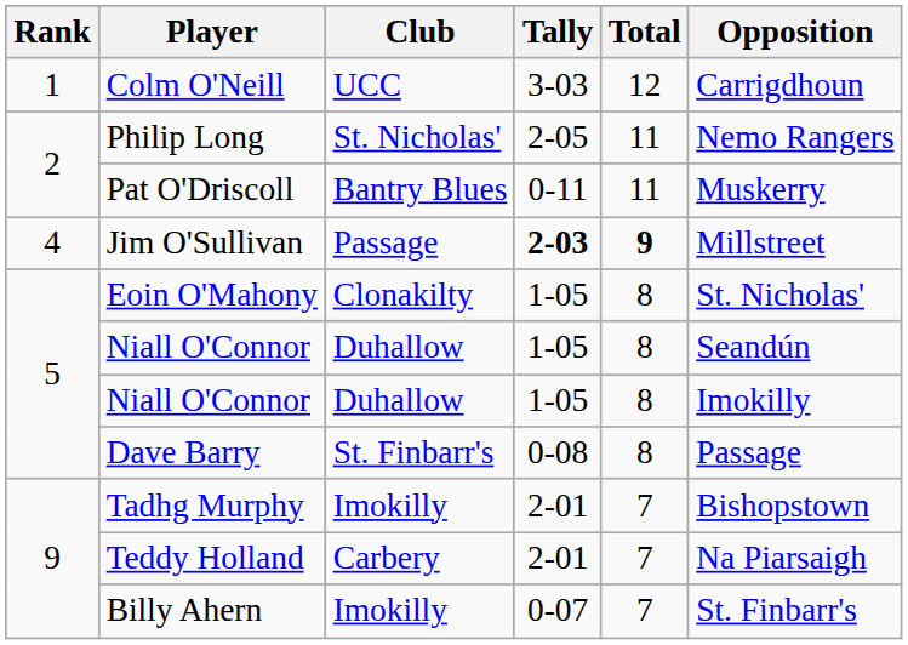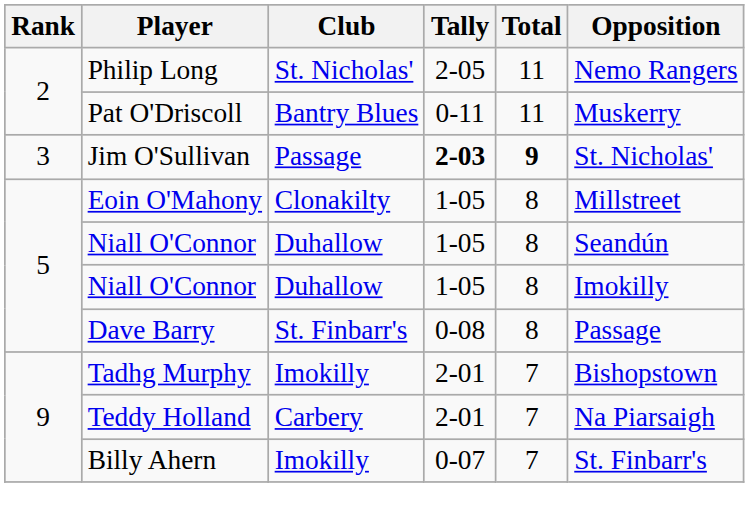- row: 1 | Colm O'Neill | UCC | 3-03 | 12 | Carrigdhoun
Jim O'Sullivan | Rank: 4 -> 3
Jim O'Sullivan | Opposition: Millstreet -> St. Nicholas'
Eoin O'Mahony | Opposition: St. Nicholas' -> Millstreet
